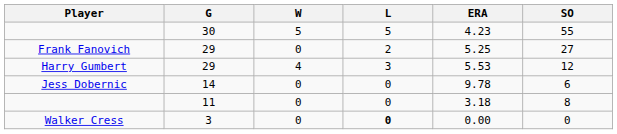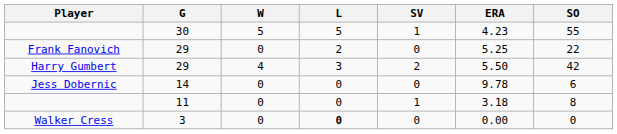+ column: SV | 1 | 0 | 2 | 0 | 1 | 0
Frank Fanovich | SO: 27 -> 22
Harry Gumbert | ERA: 5.53 -> 5.50
Harry Gumbert | SO: 12 -> 42
